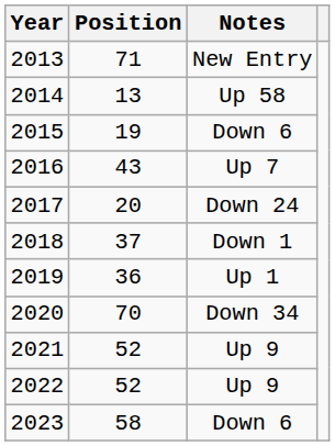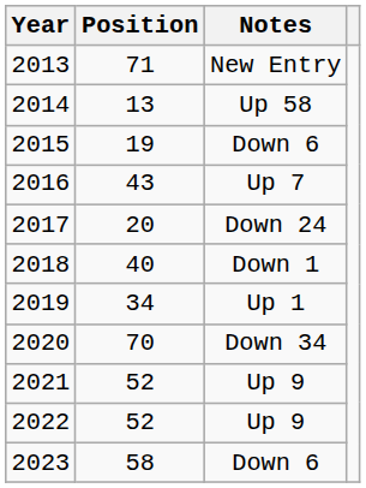2018 | Position: 37 -> 40
2019 | Position: 36 -> 34
